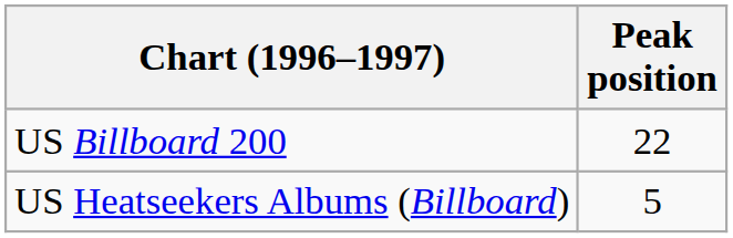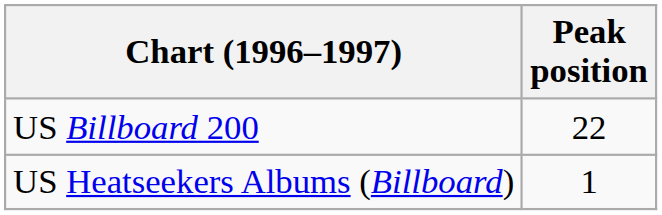US Heatseekers Albums (Billboard) | Peak position: 5 -> 1
